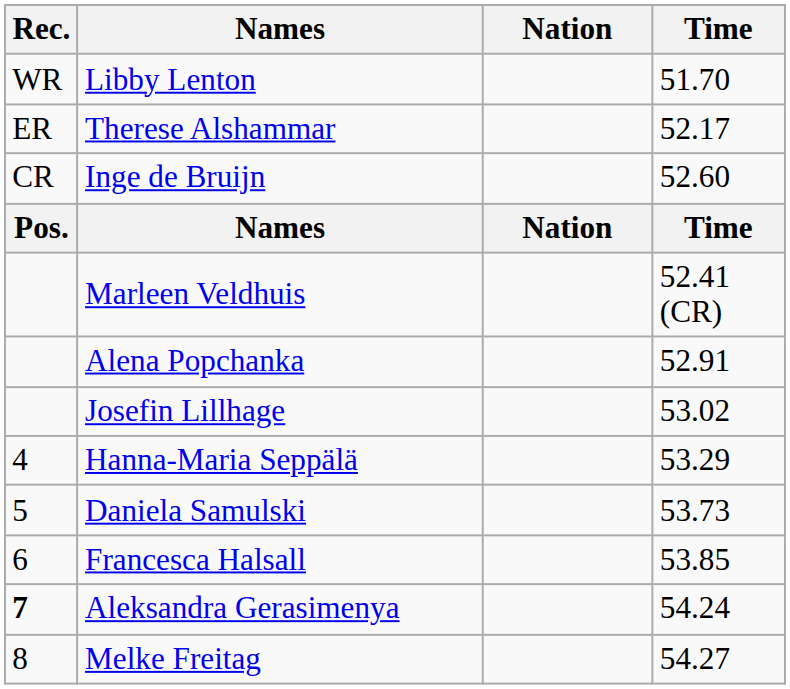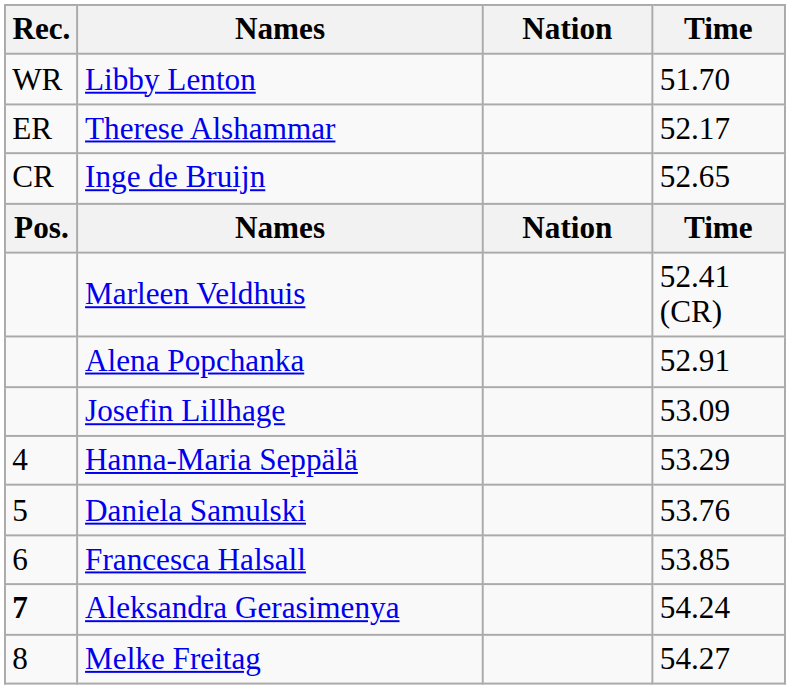Inge de Bruijn | Time: 52.60 -> 52.65
Josefin Lillhage | Time: 53.02 -> 53.09
Daniela Samulski | Time: 53.73 -> 53.76
